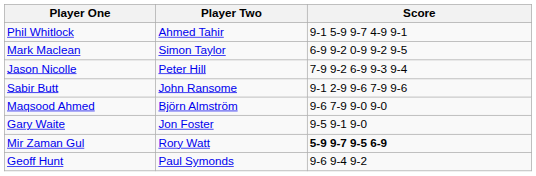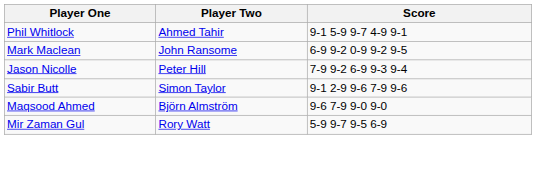Mark Maclean | Player Two: Simon Taylor -> John Ransome
Sabir Butt | Player Two: John Ransome -> Simon Taylor
- row: Gary Waite | Jon Foster | 9-5 9-1 9-0
Mir Zaman Gul | Score: bold -> normal
- row: Geoff Hunt | Paul Symonds | 9-6 9-4 9-2
